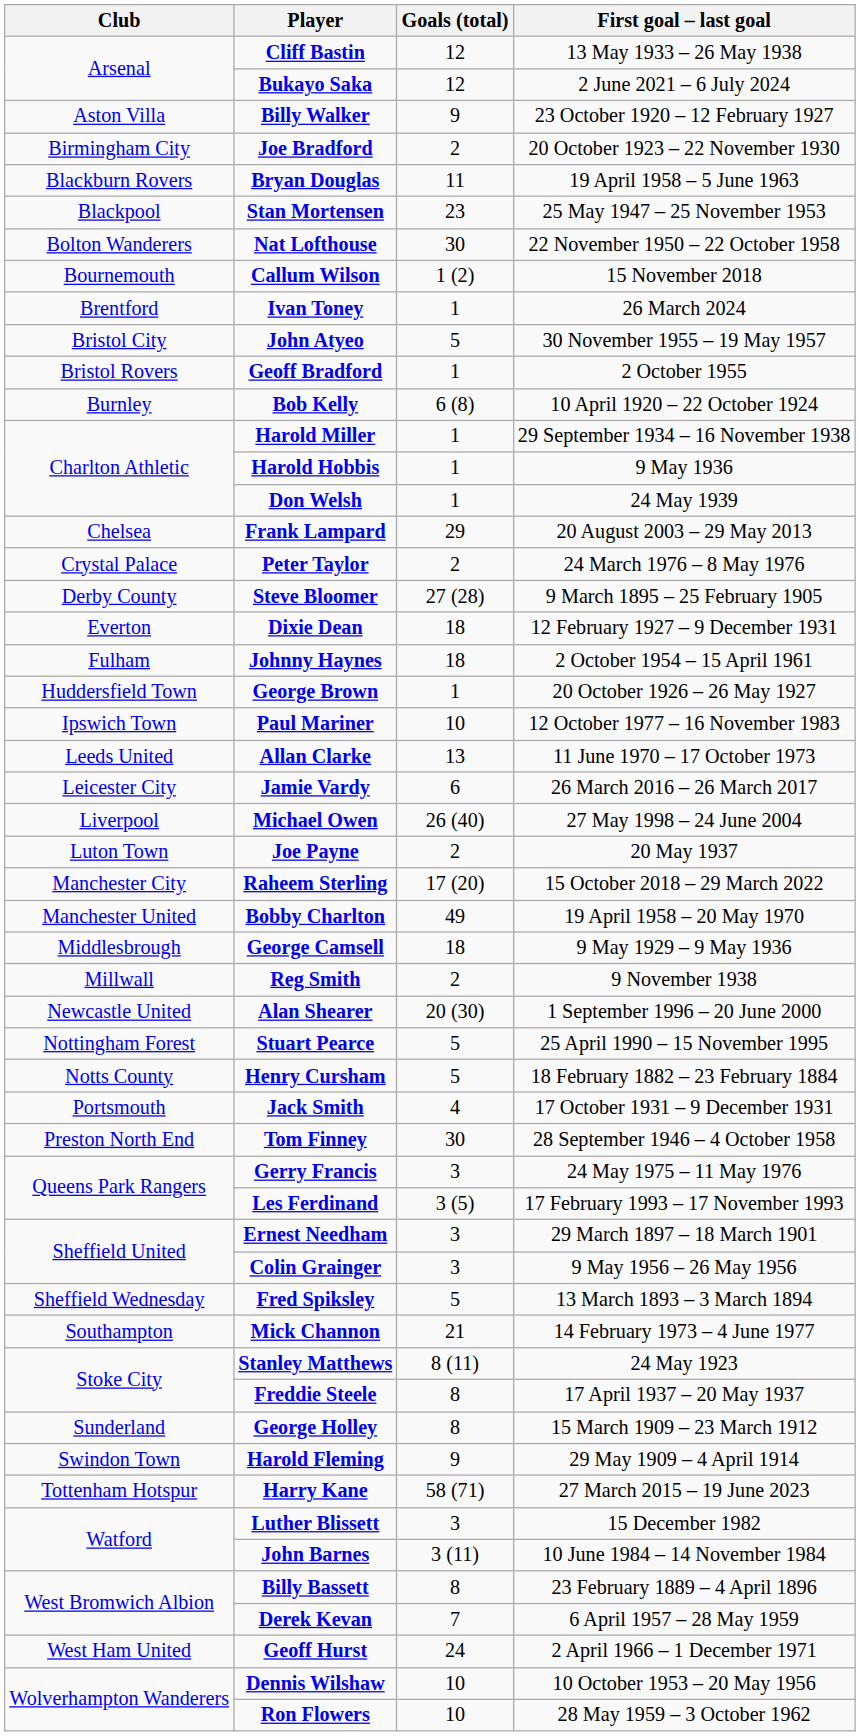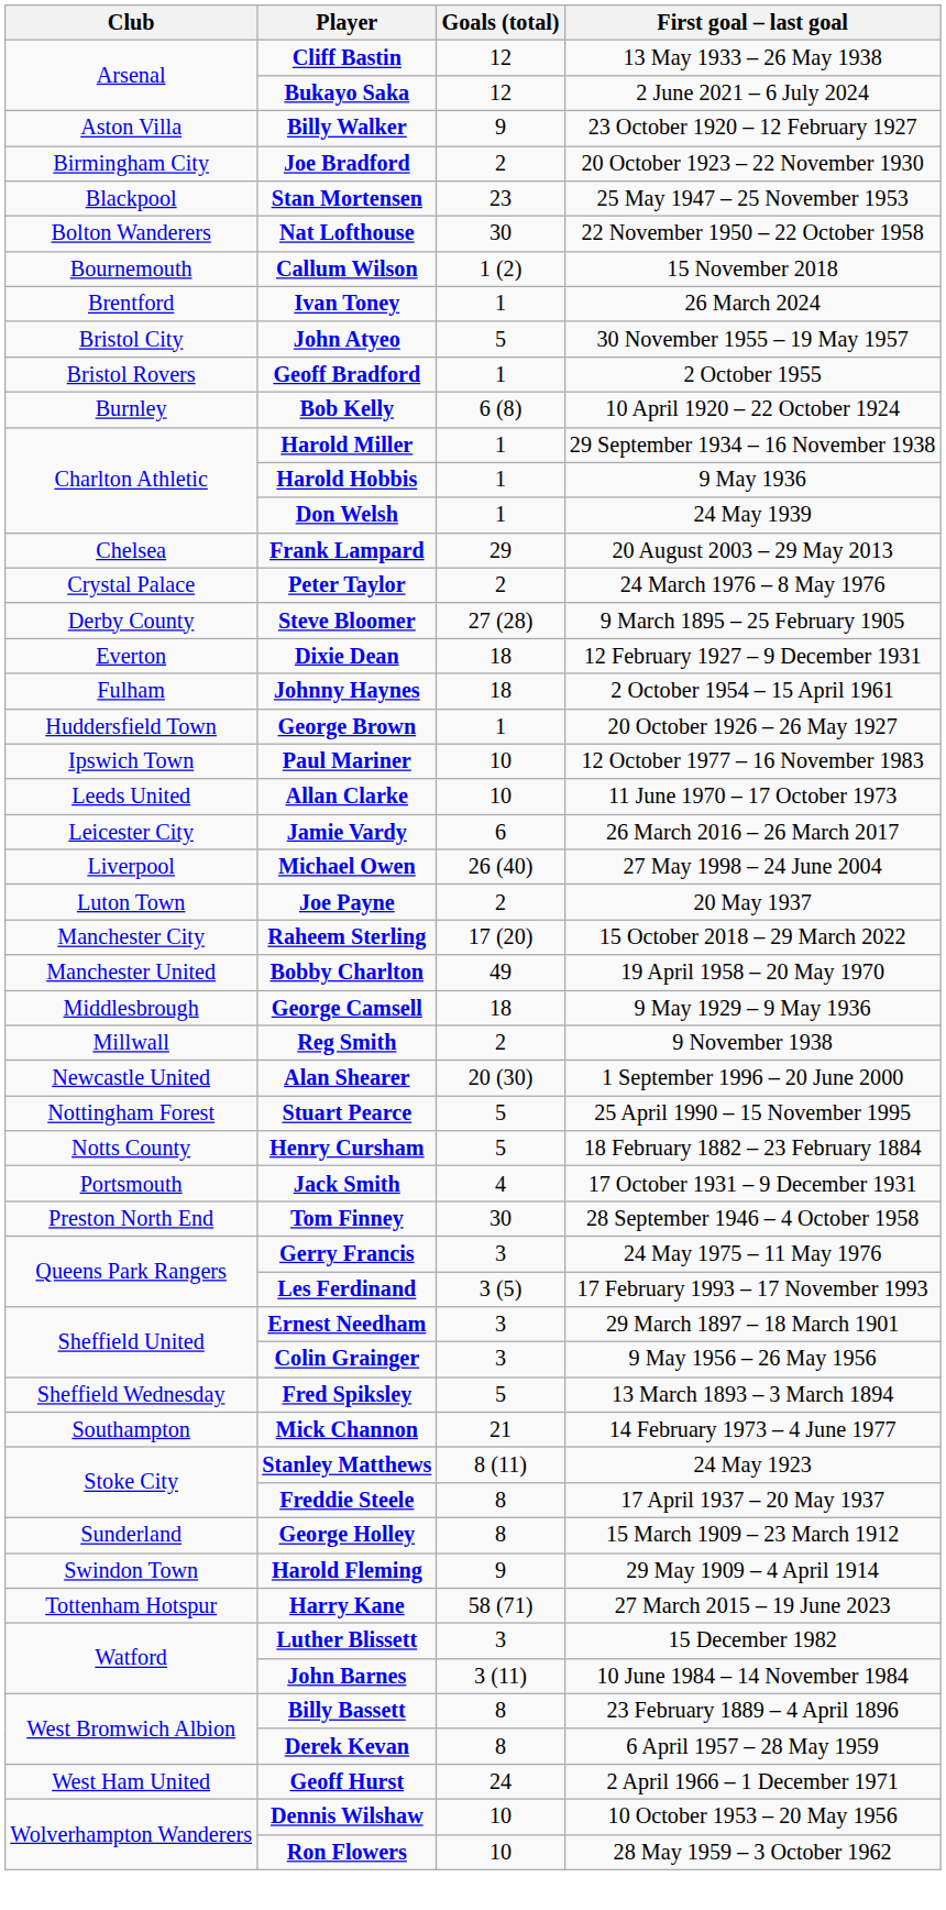- row: Blackburn Rovers | Bryan Douglas | 11 | 19 April 1958 – 5 June 1963
Allan Clarke | Goals (total): 13 -> 10
Derek Kevan | Goals (total): 7 -> 8
